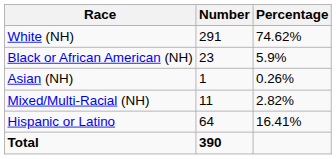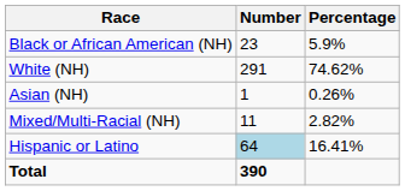rows swapped: White (NH) <-> Black or African American (NH)
Hispanic or Latino | Number: no background -> lightblue background
